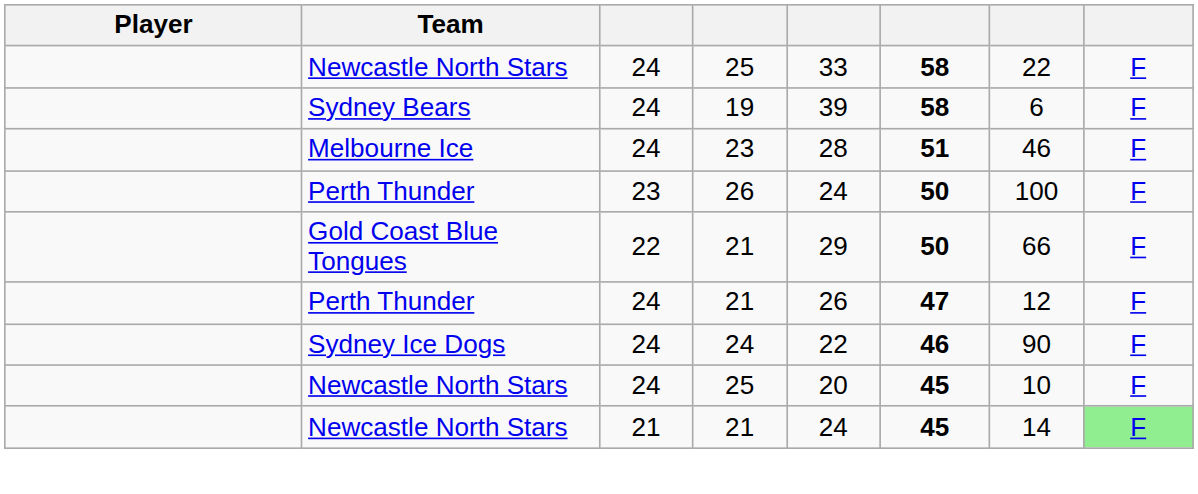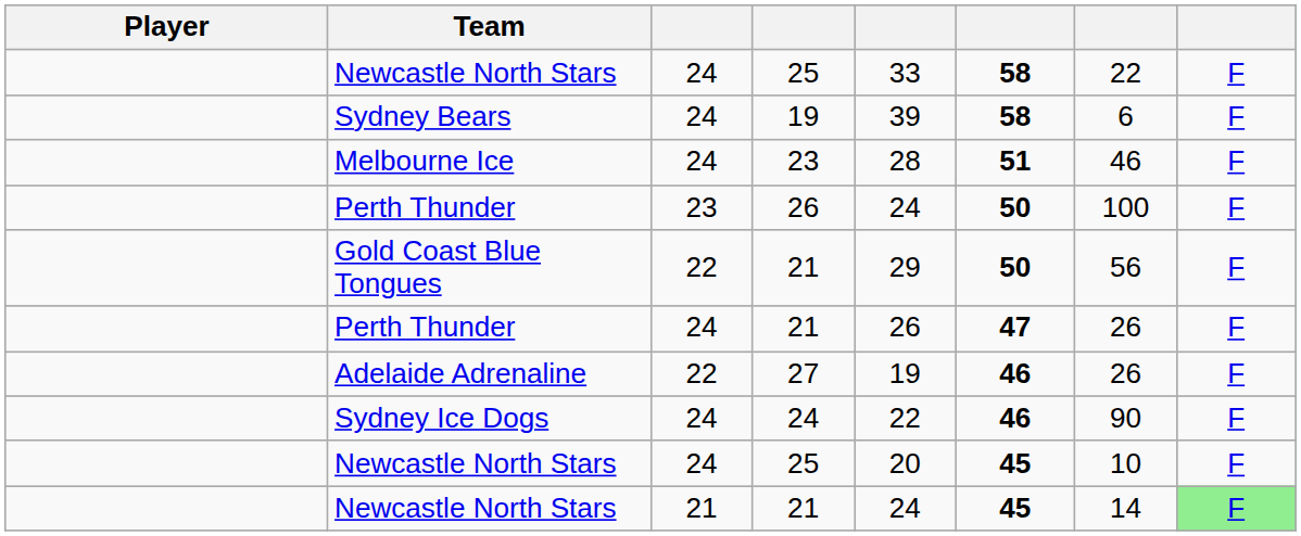Gold Coast Blue Tongues | column 7: 66 -> 56
Perth Thunder / 21 | column 7: 12 -> 26
+ row: Adelaide Adrenaline | 22 | 27 | 19 | 46 | 26 | F
